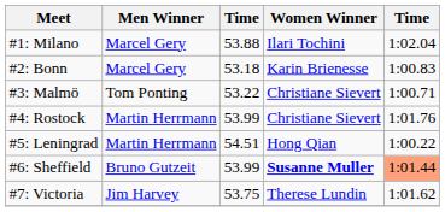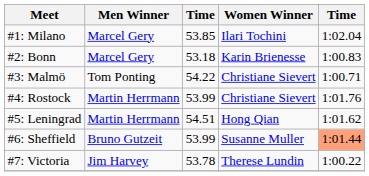#1: Milano | column 3: 53.88 -> 53.85
#3: Malmö | column 3: 53.22 -> 54.22
#5: Leningrad | column 5: 1:00.22 -> 1:01.62
#6: Sheffield | Women Winner: bold -> normal
#7: Victoria | column 3: 53.75 -> 53.78
#7: Victoria | column 5: 1:01.62 -> 1:00.22
